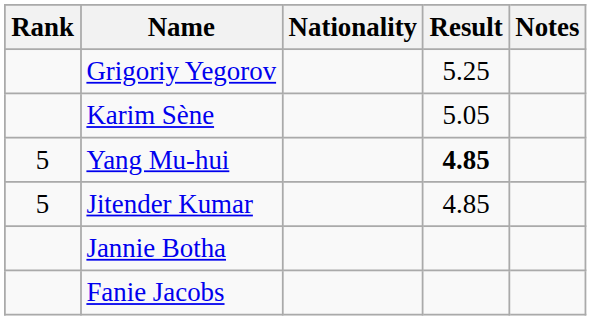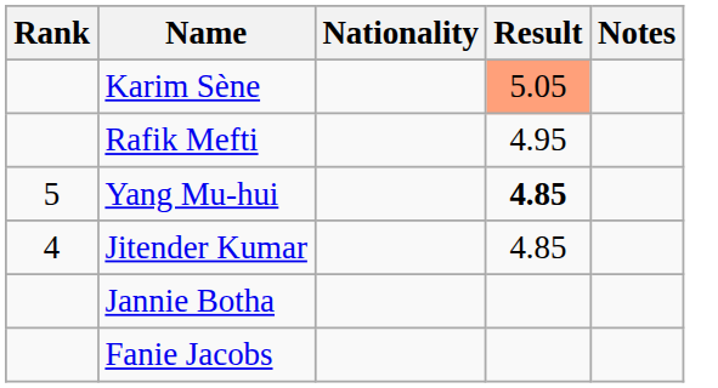- row: Grigoriy Yegorov | 5.25
Karim Sène | Result: no background -> lightsalmon background
+ row: Rafik Mefti | 4.95
Jitender Kumar | Rank: 5 -> 4
